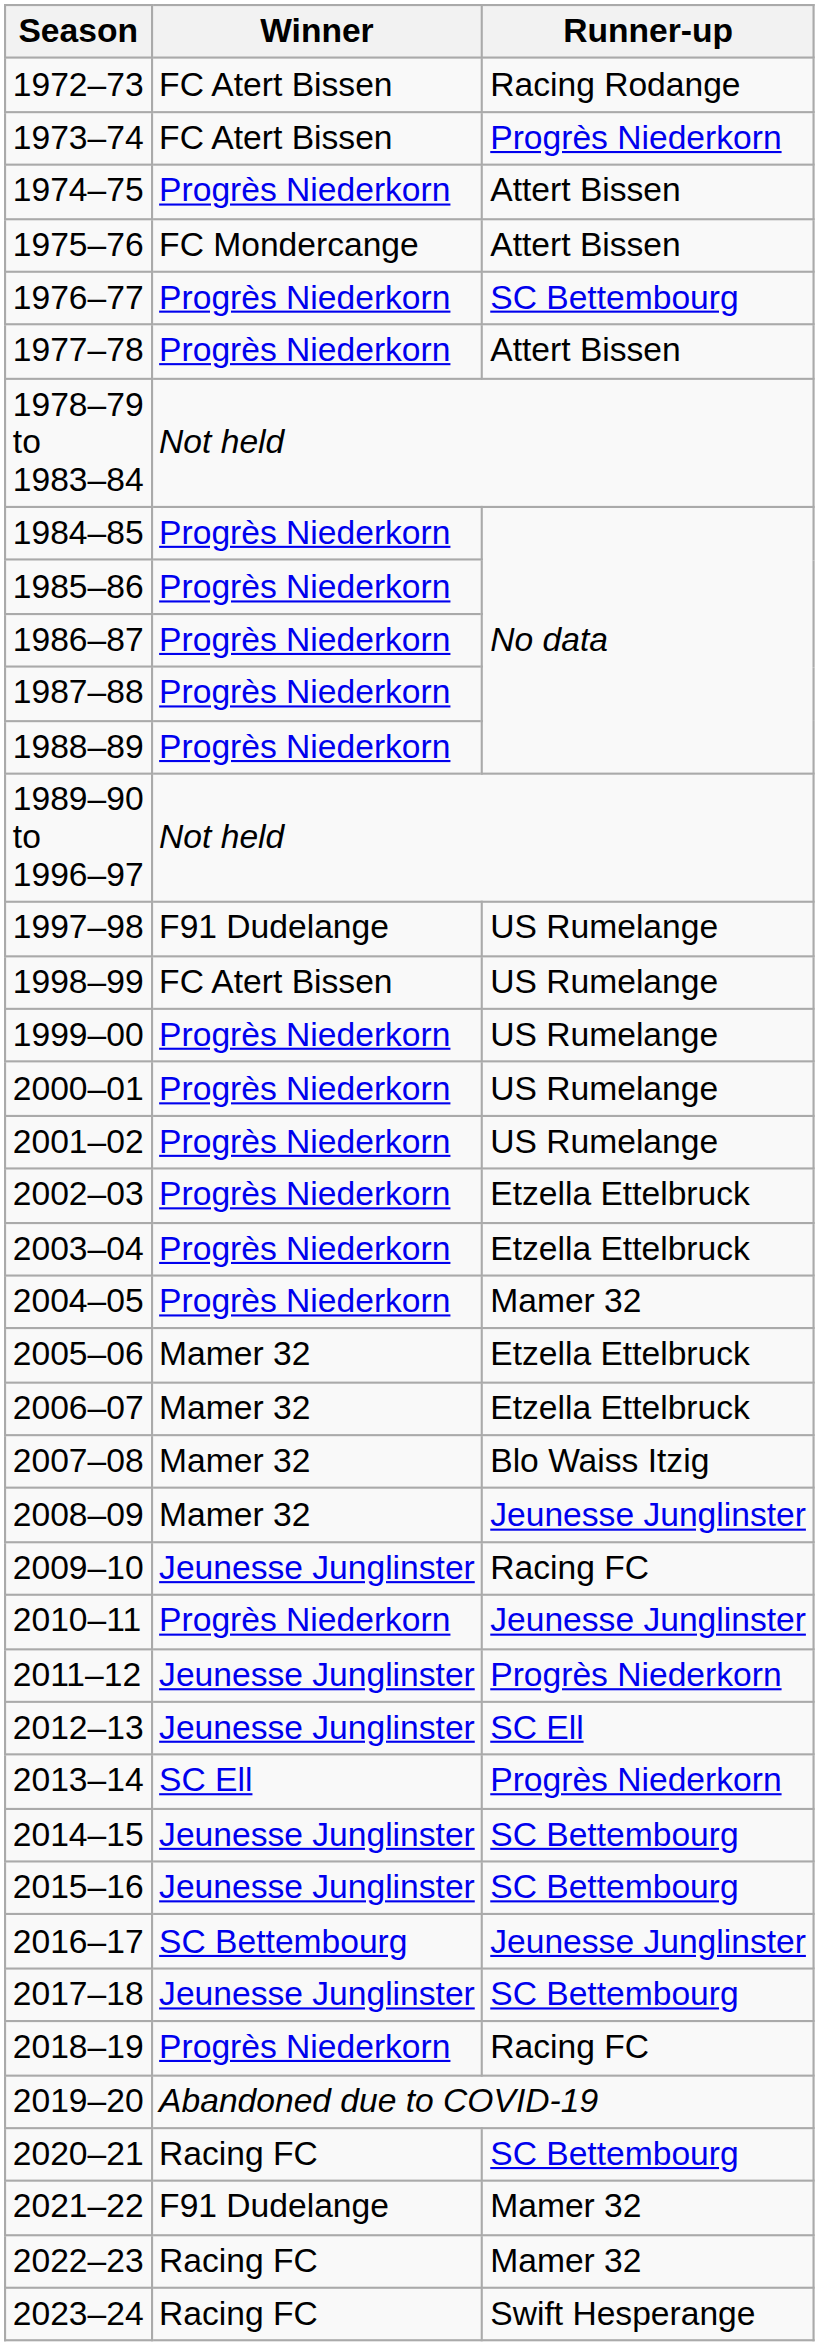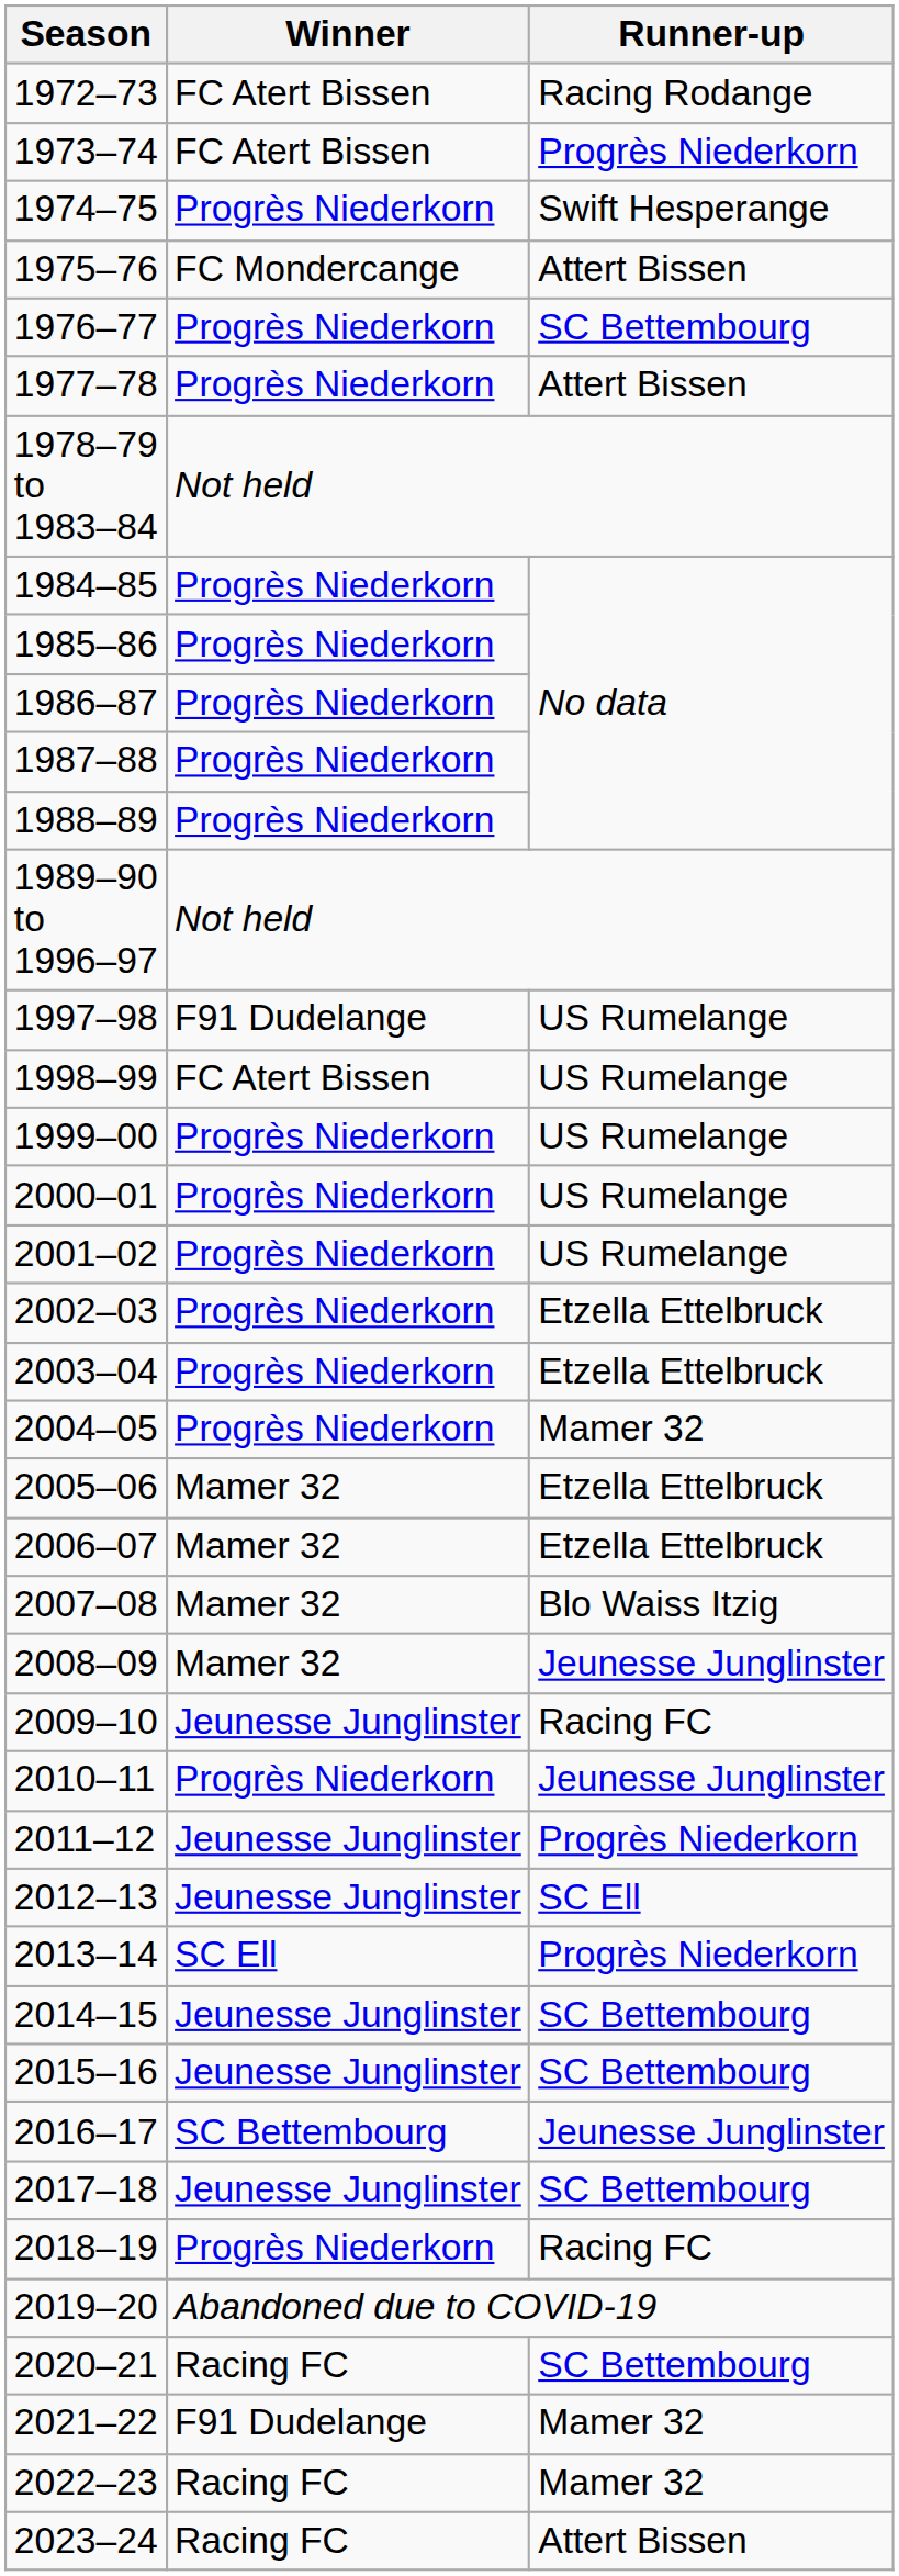1974–75 | Runner-up: Attert Bissen -> Swift Hesperange
2023–24 | Runner-up: Swift Hesperange -> Attert Bissen
